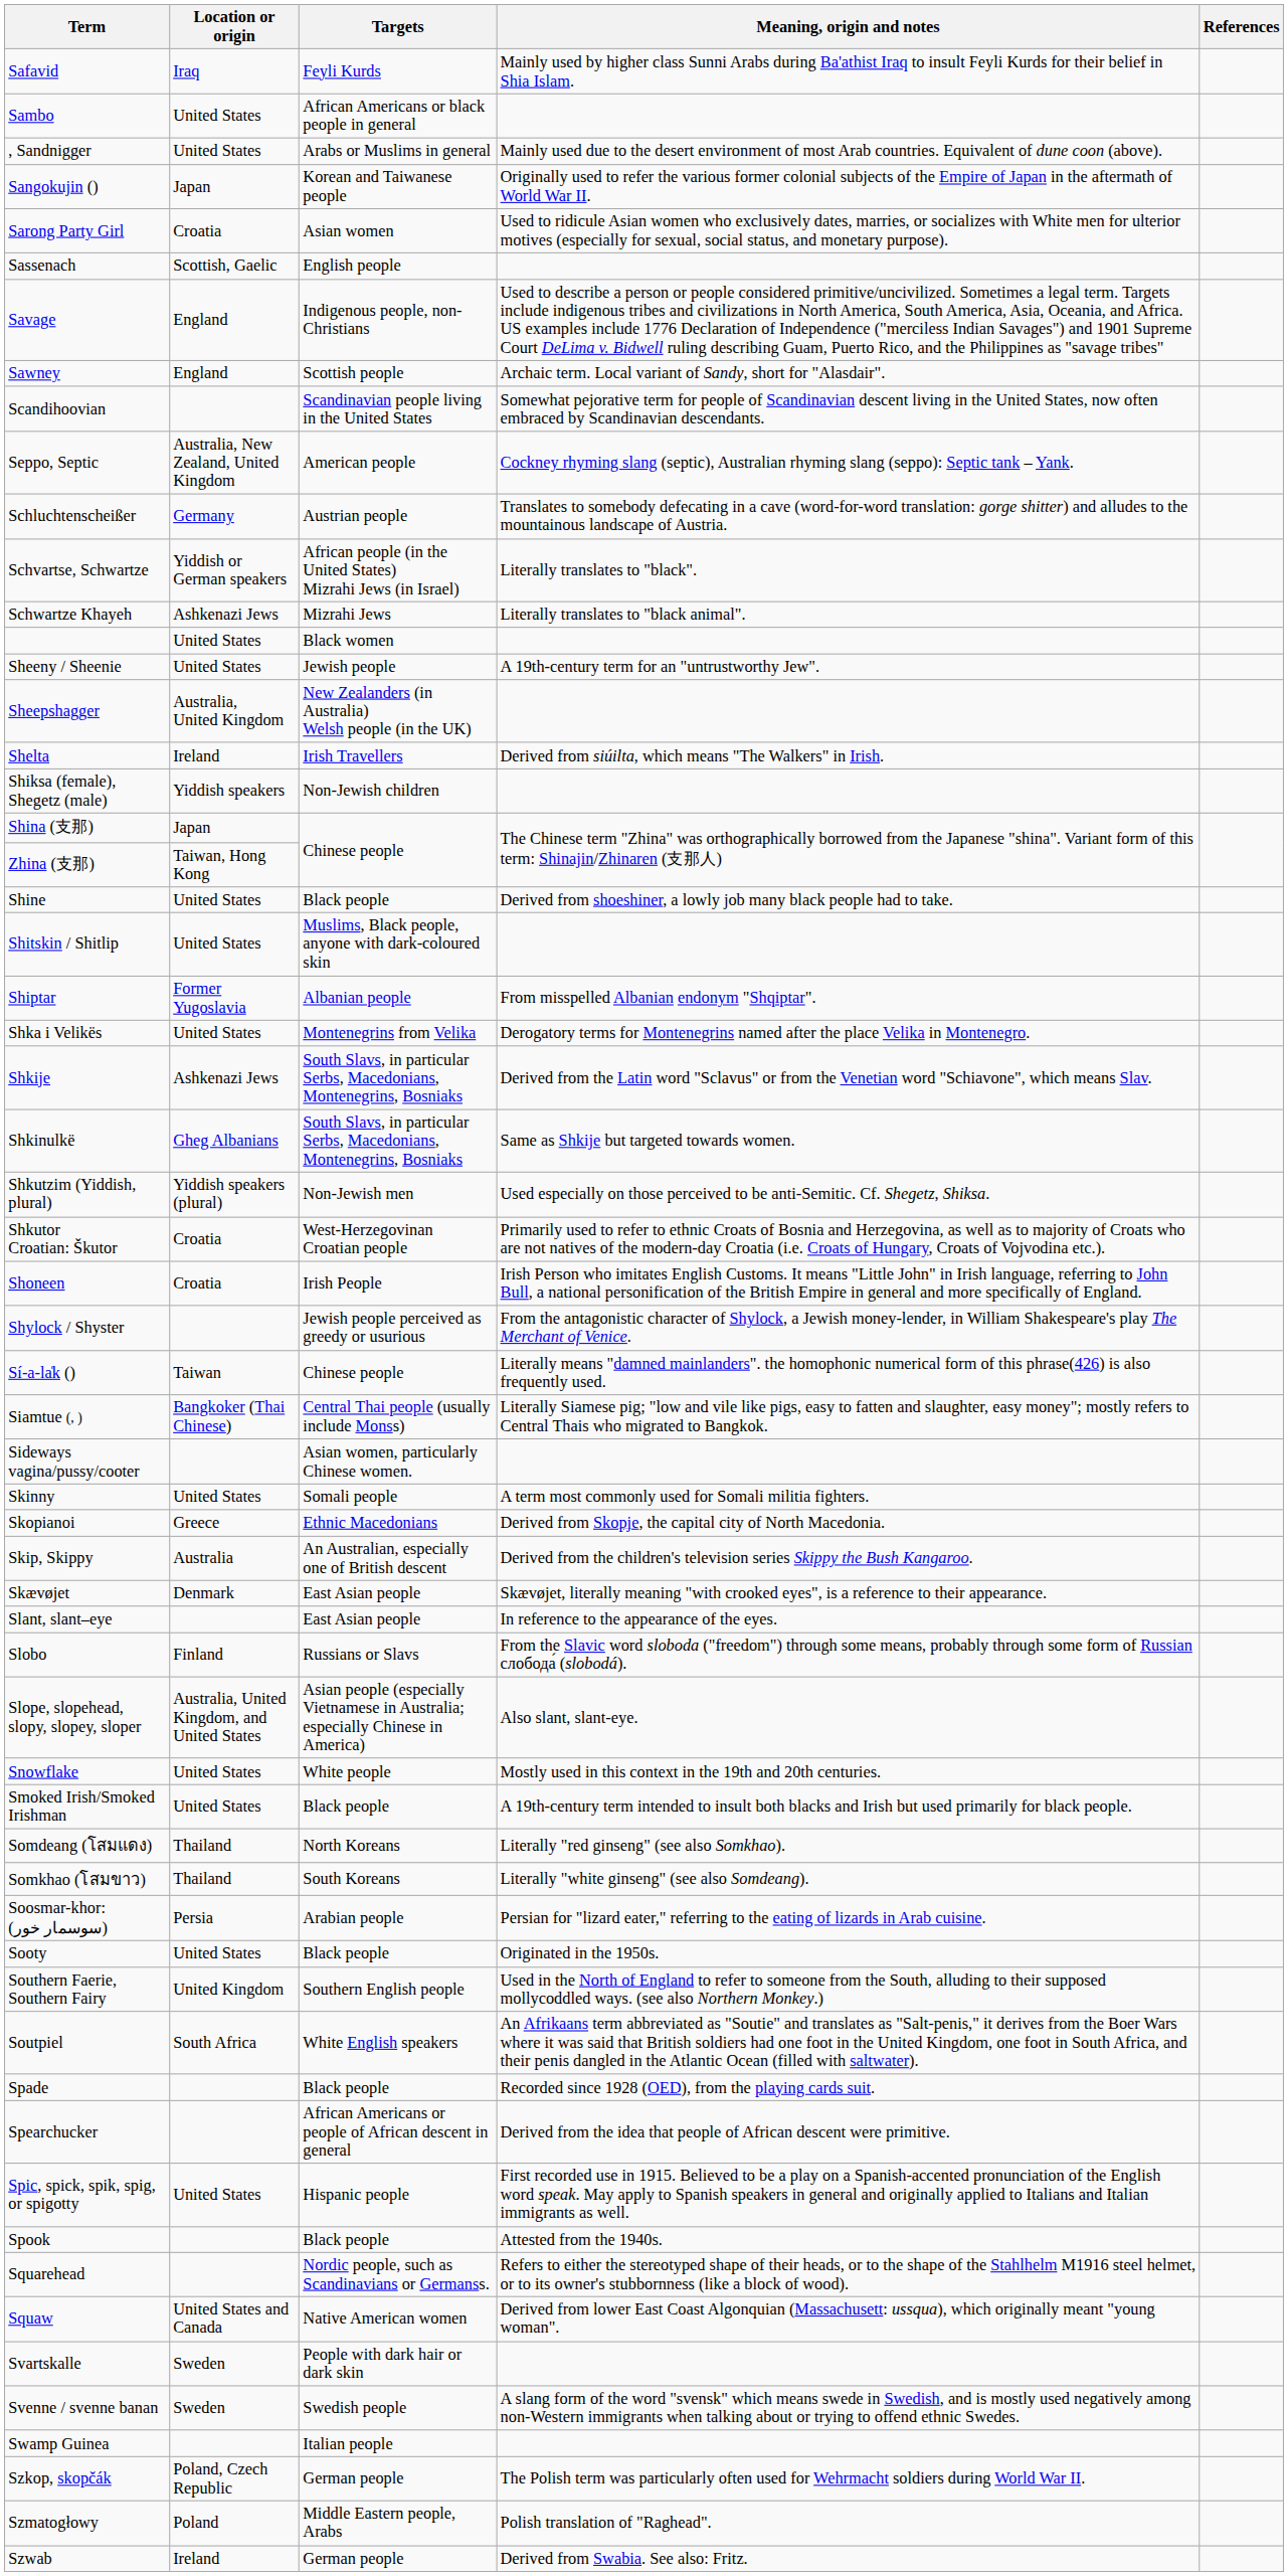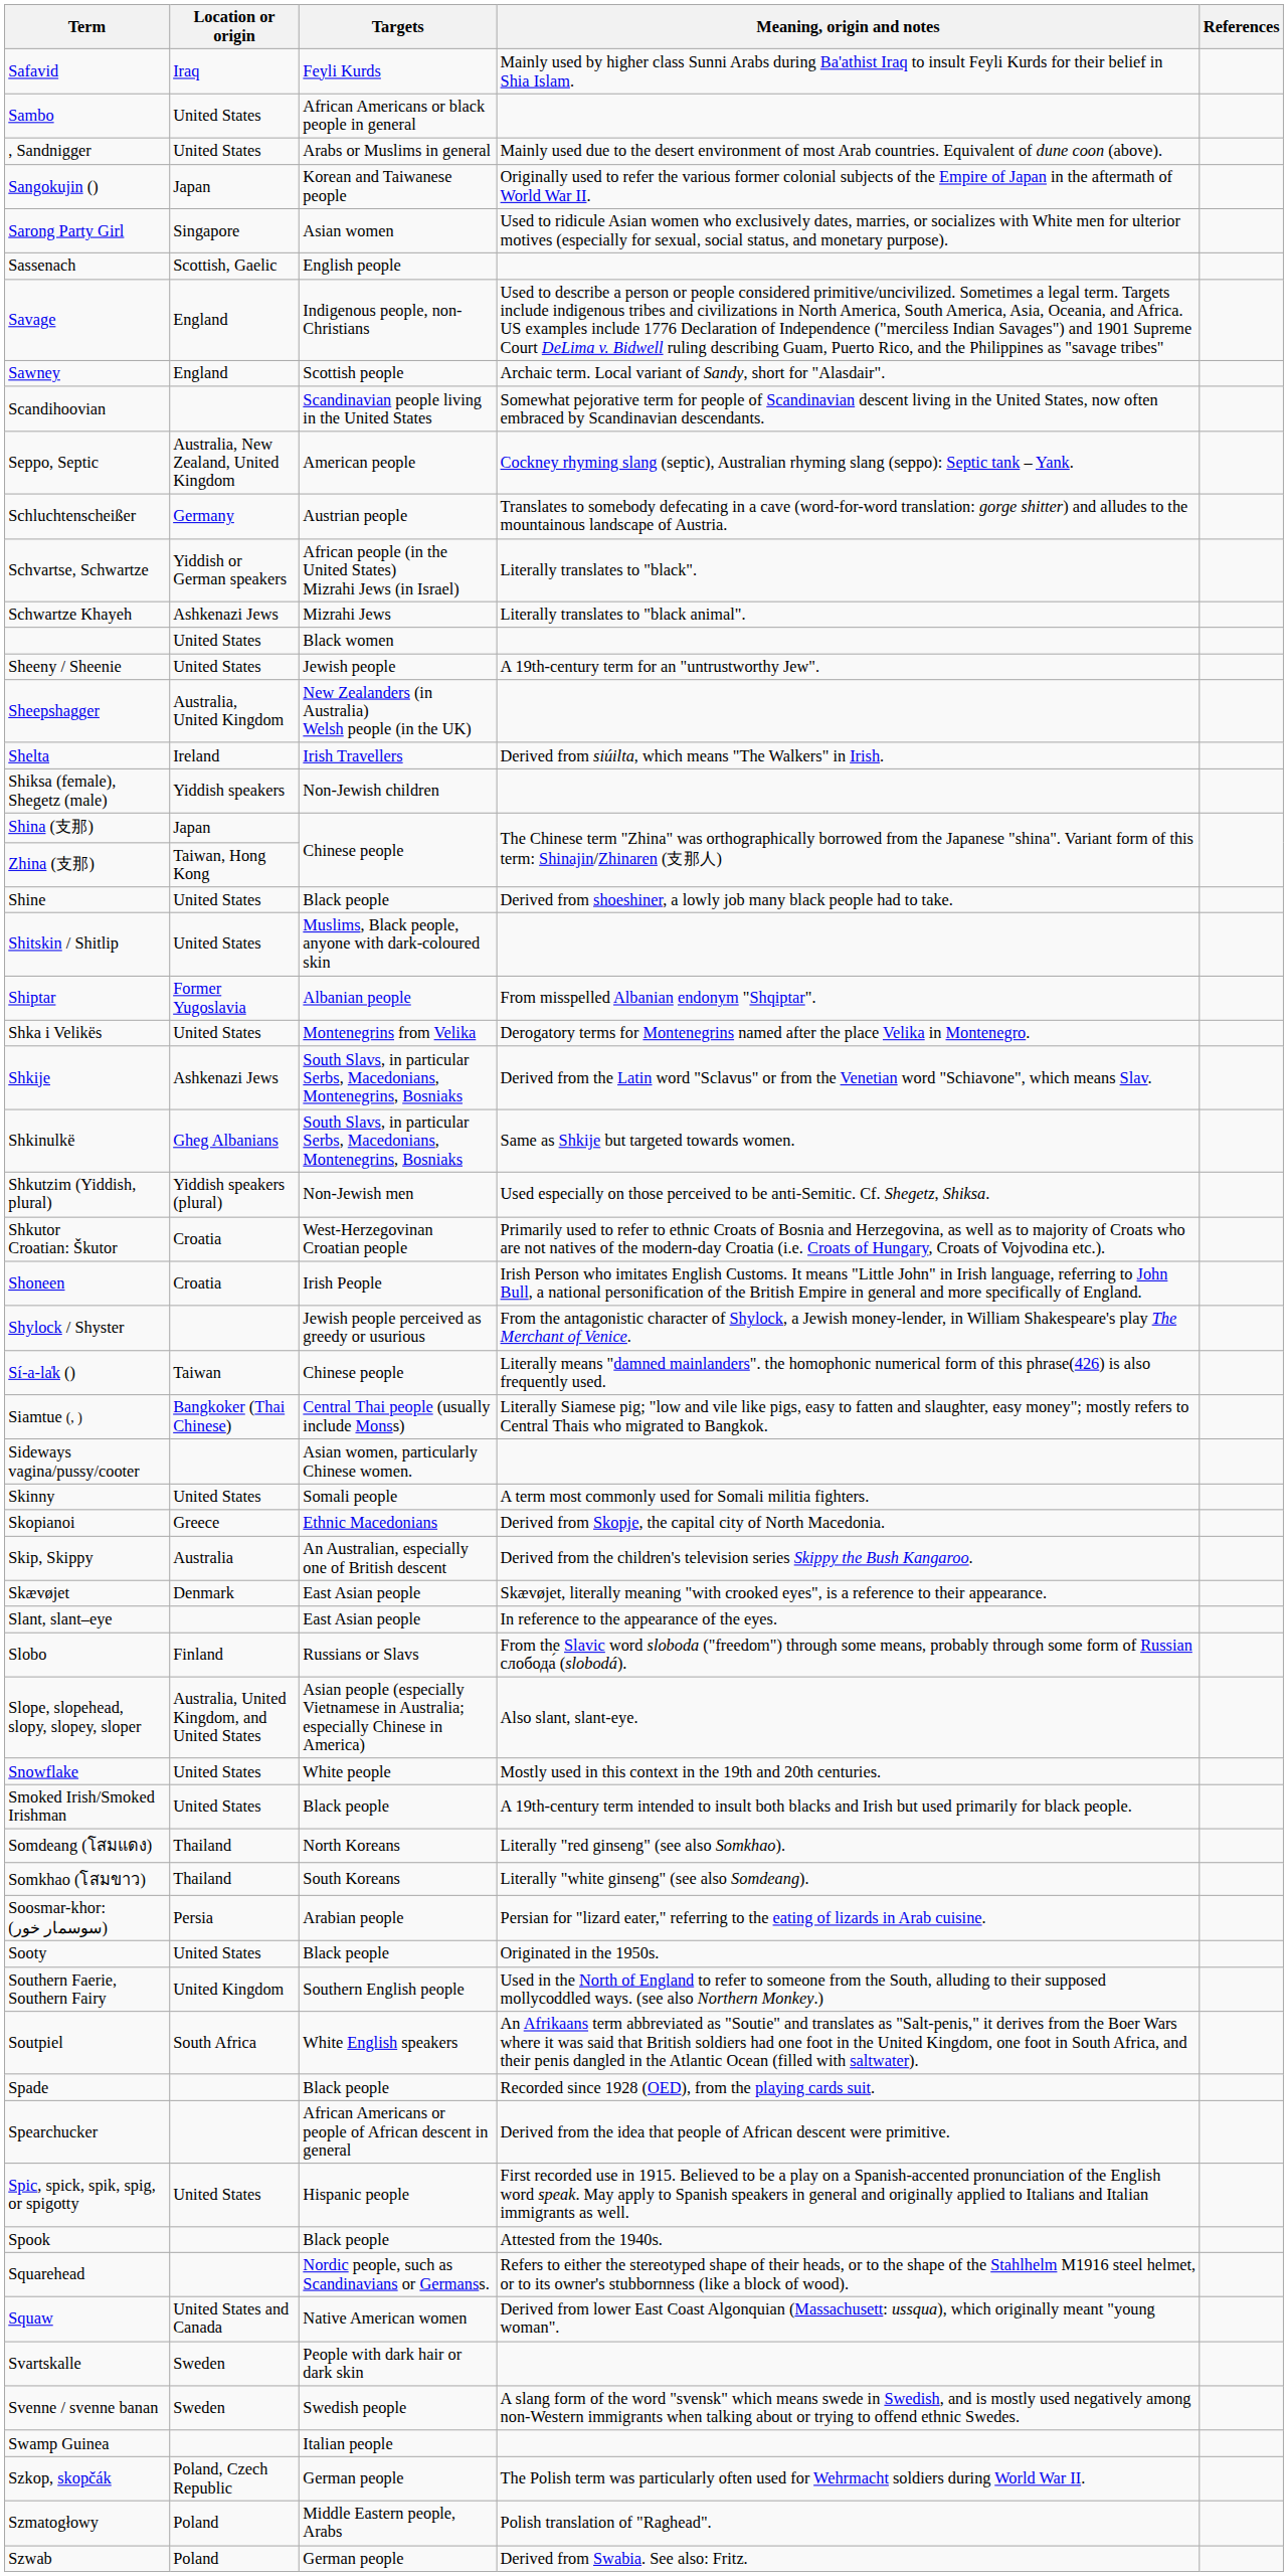Sarong Party Girl | Location or origin: Croatia -> Singapore
Szwab | Location or origin: Ireland -> Poland
